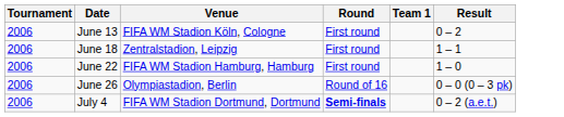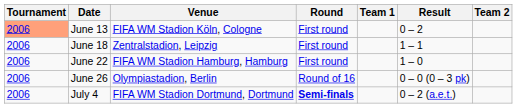+ column: Team 2
June 13 | Tournament: no background -> lightsalmon background
